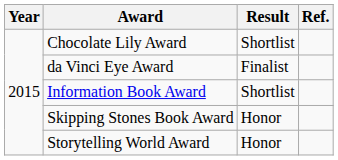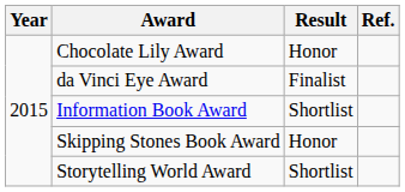Chocolate Lily Award | Result: Shortlist -> Honor
Storytelling World Award | Result: Honor -> Shortlist
